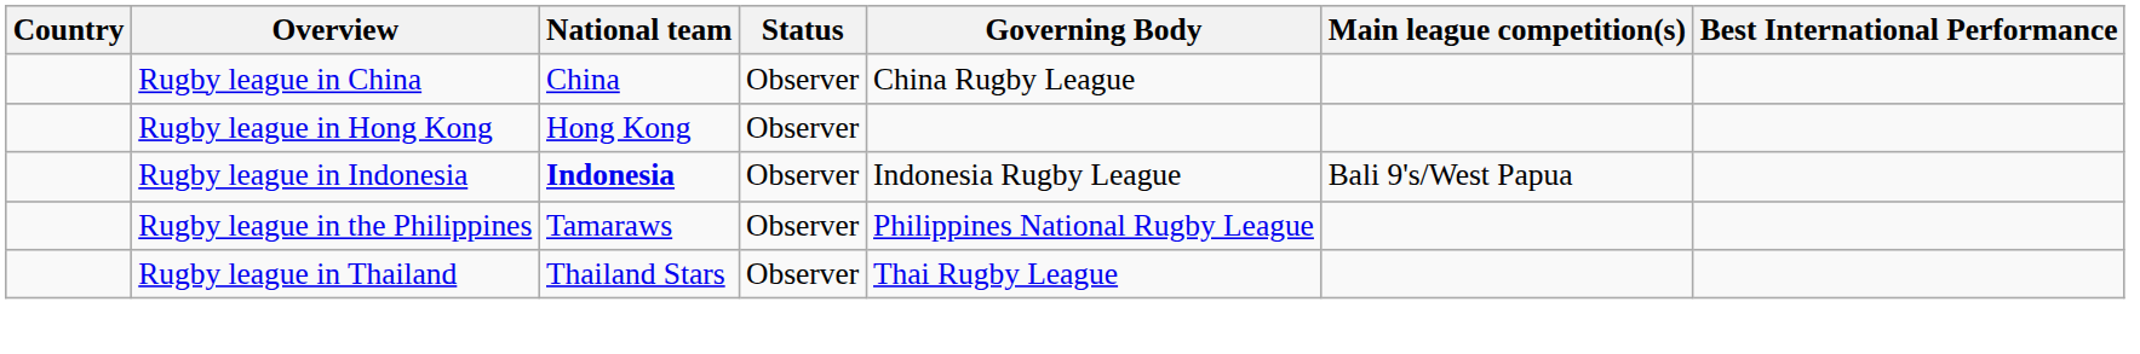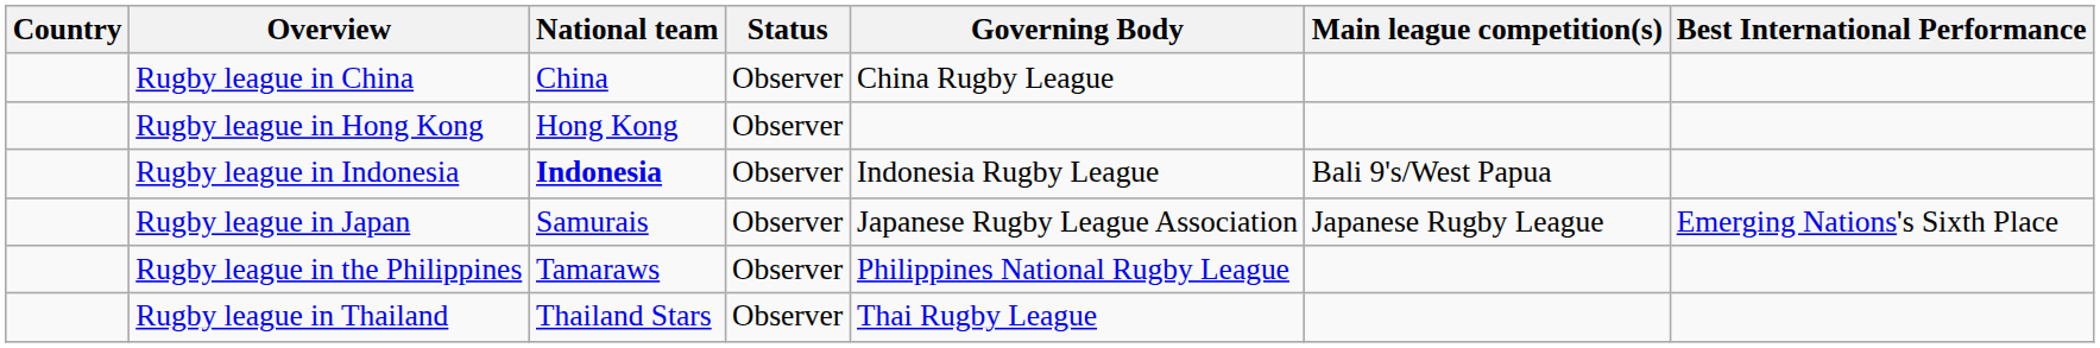+ row: Rugby league in Japan | Samurais | Observer | Japanese Rugby League Association | Japanese Rugby League | Emerging Nations's Sixth Place
